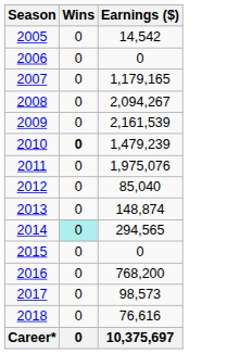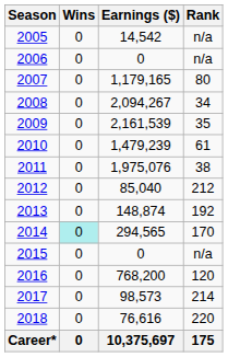+ column: Rank | n/a | n/a | 80 | 34 | 35 | 61 | 38 | 212 | 192 | 170 | n/a | 120 | 214 | 220 | 175
2010 | Wins: bold -> normal
